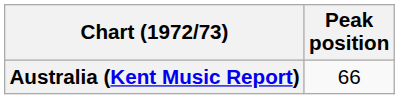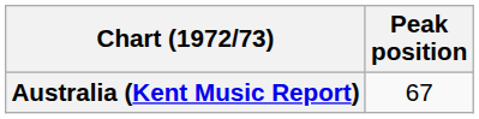Australia (Kent Music Report) | Peak position: 66 -> 67
